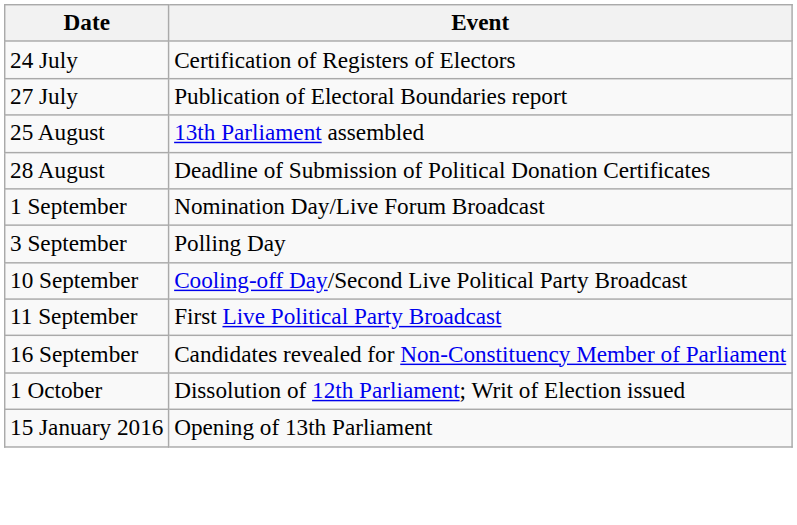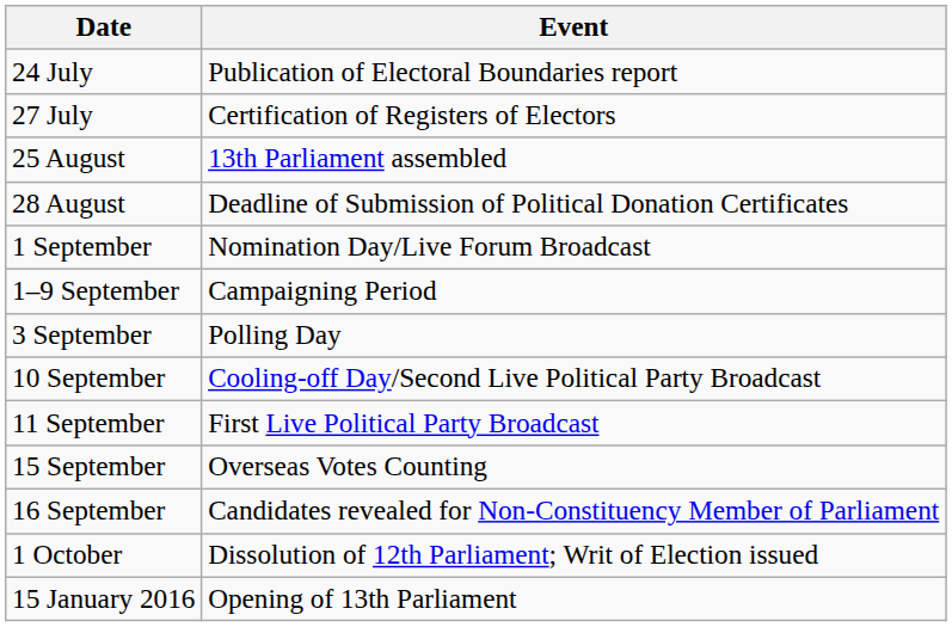24 July | Event: Certification of Registers of Electors -> Publication of Electoral Boundaries report
27 July | Event: Publication of Electoral Boundaries report -> Certification of Registers of Electors
+ row: 1–9 September | Campaigning Period
+ row: 15 September | Overseas Votes Counting
